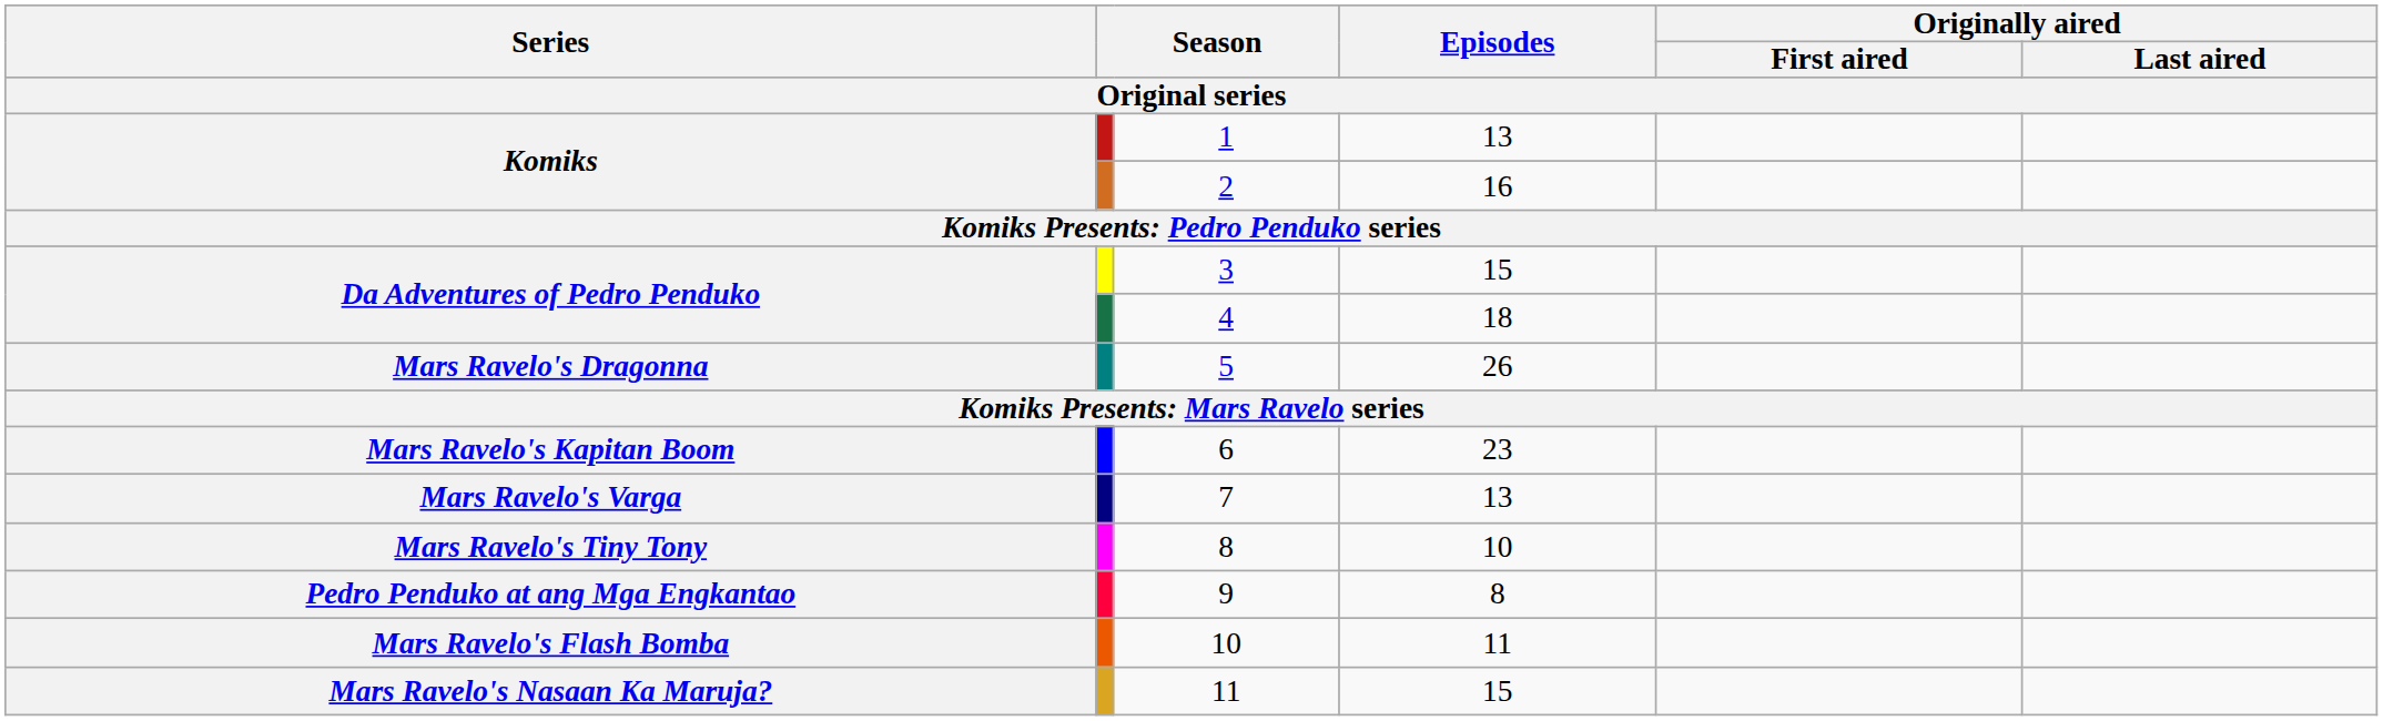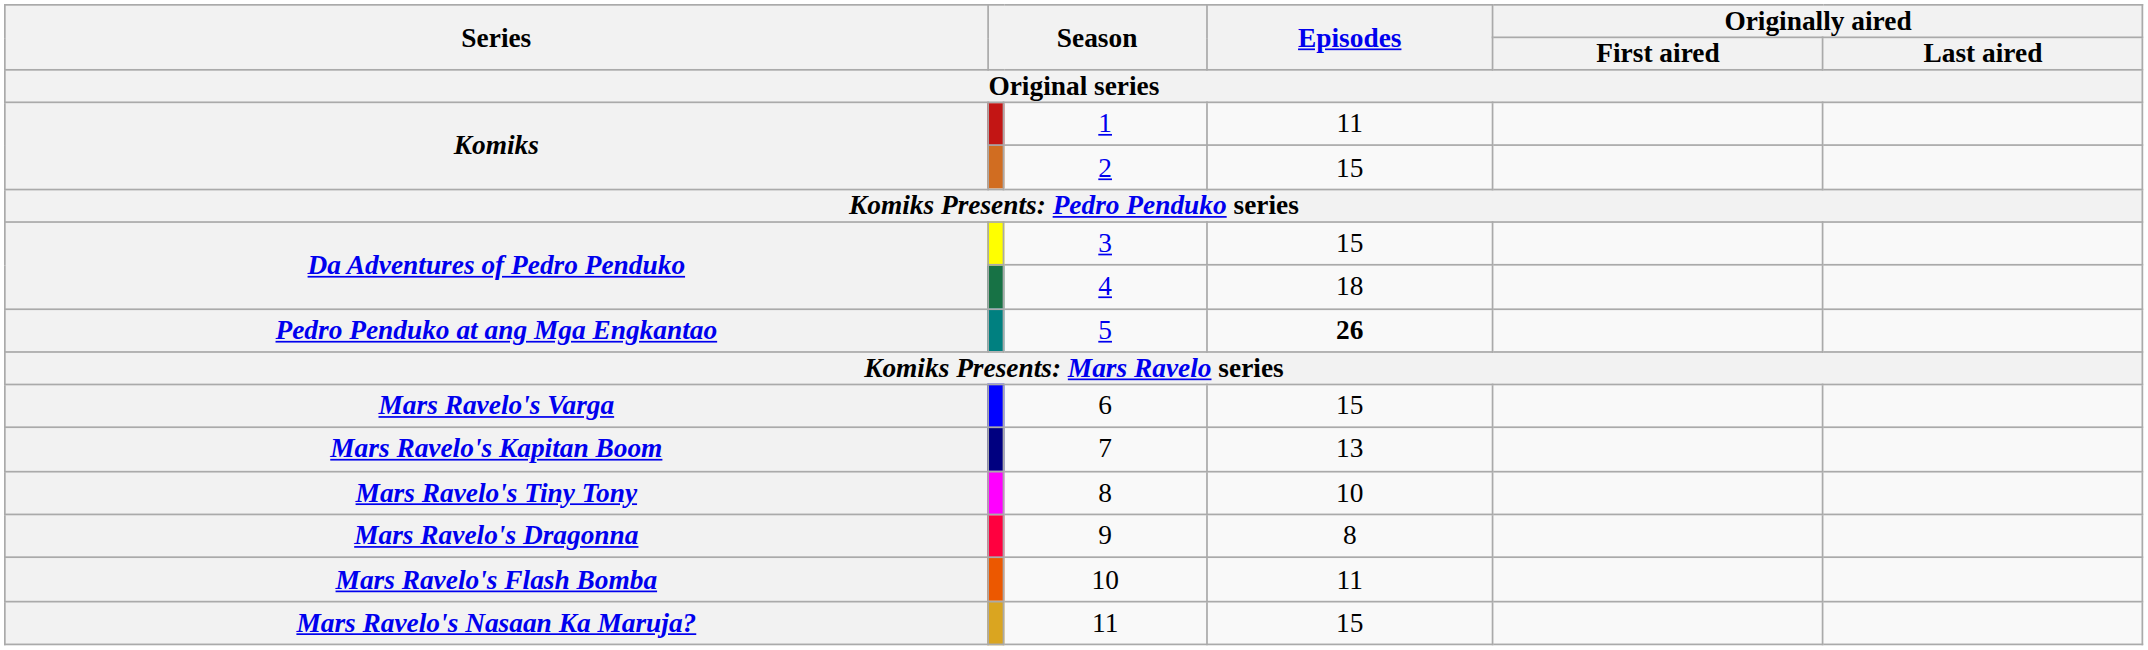1 | Episodes: 13 -> 11
2 | Episodes: 16 -> 15
5 | Series: Mars Ravelo's Dragonna -> Pedro Penduko at ang Mga Engkantao
5 | Episodes: normal -> bold
6 | Series: Mars Ravelo's Kapitan Boom -> Mars Ravelo's Varga
6 | Episodes: 23 -> 15
7 | Series: Mars Ravelo's Varga -> Mars Ravelo's Kapitan Boom
9 | Series: Pedro Penduko at ang Mga Engkantao -> Mars Ravelo's Dragonna
